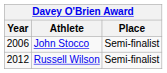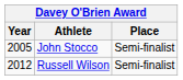John Stocco | Year: 2006 -> 2005
